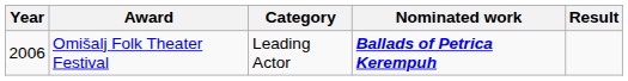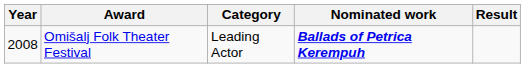Omišalj Folk Theater Festival | Year: 2006 -> 2008
